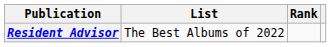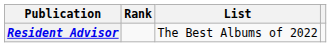columns swapped: List <-> Rank
